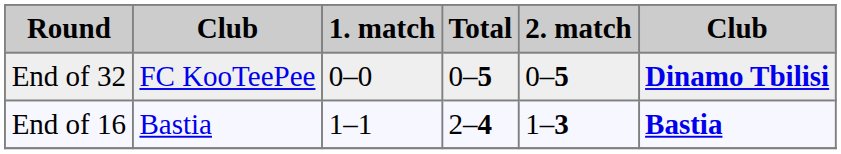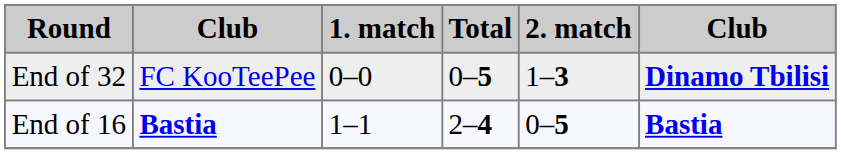End of 32 | 2. match: 0–5 -> 1–3
End of 16 | column 2: normal -> bold
End of 16 | 2. match: 1–3 -> 0–5
